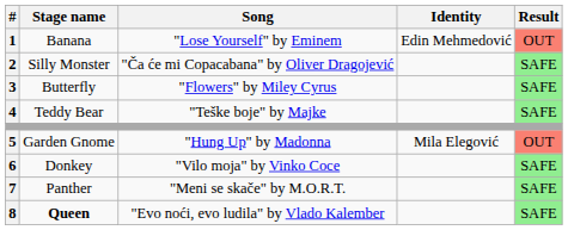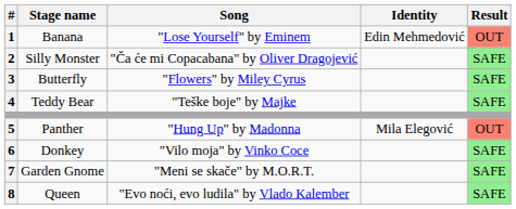5 | Stage name: Garden Gnome -> Panther
7 | Stage name: Panther -> Garden Gnome
8 | Stage name: bold -> normal
